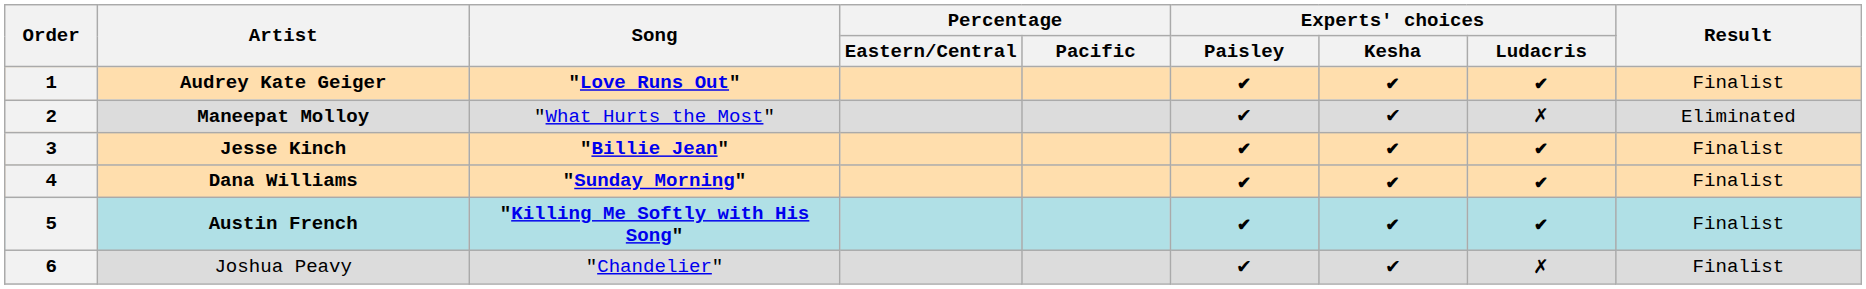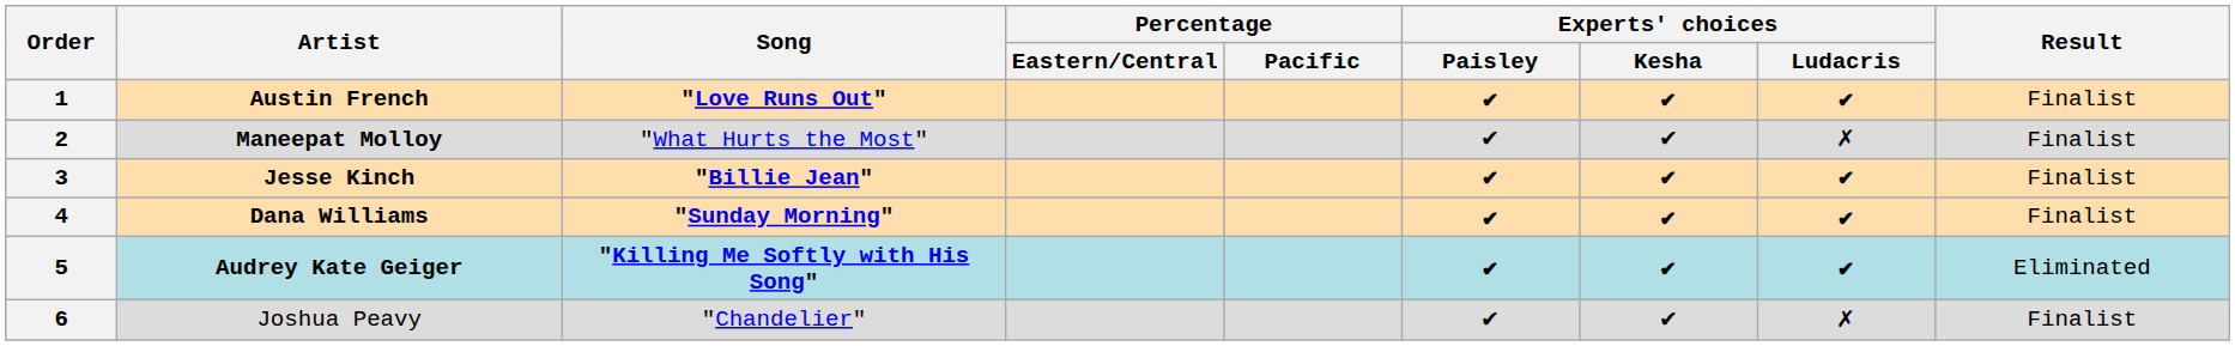1 | Artist: Audrey Kate Geiger -> Austin French
2 | Result: Eliminated -> Finalist
5 | Artist: Austin French -> Audrey Kate Geiger
5 | Result: Finalist -> Eliminated
